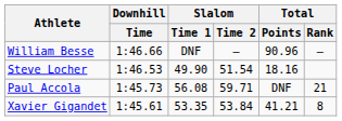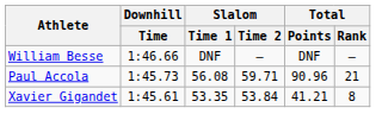William Besse | Total / Points: 90.96 -> DNF
- row: Steve Locher | 1:46.53 | 49.90 | 51.54 | 18.16
Paul Accola | Total / Points: DNF -> 90.96
